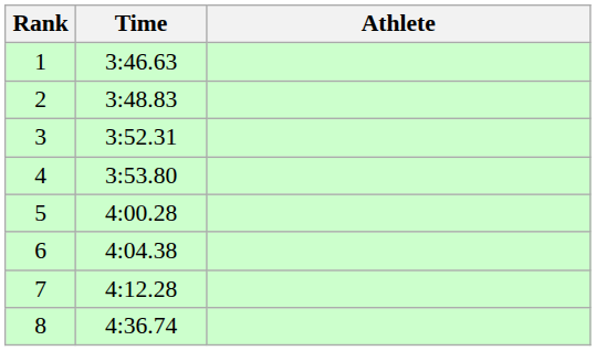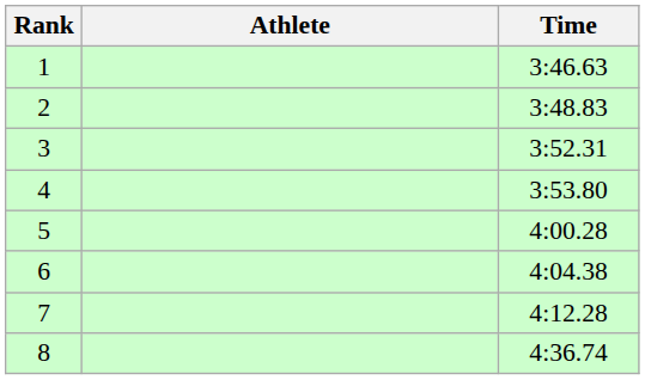columns swapped: Athlete <-> Time
